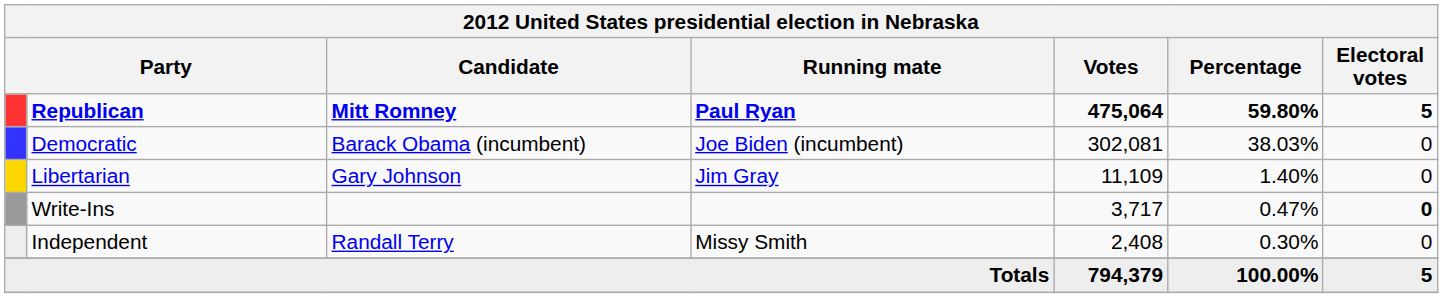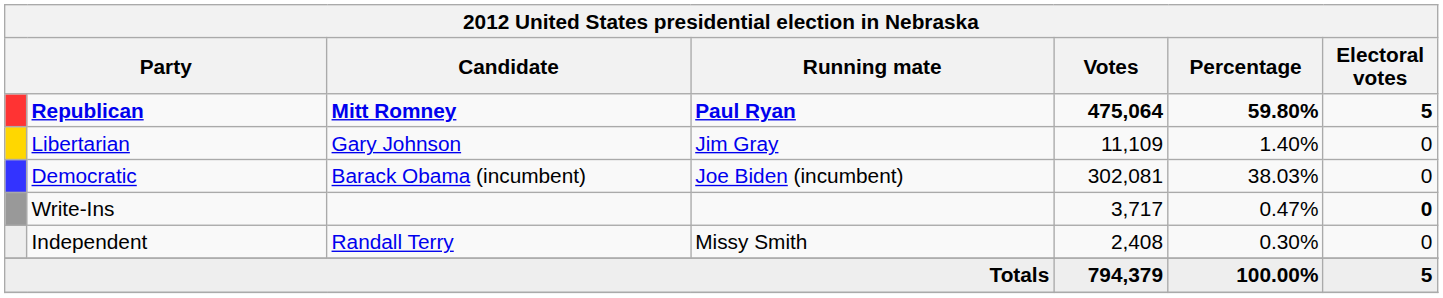rows swapped: Democratic <-> Libertarian
